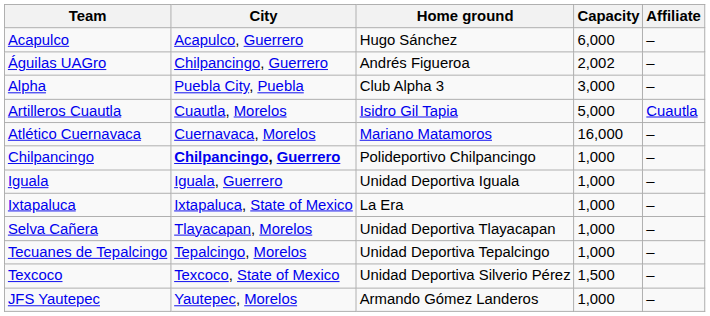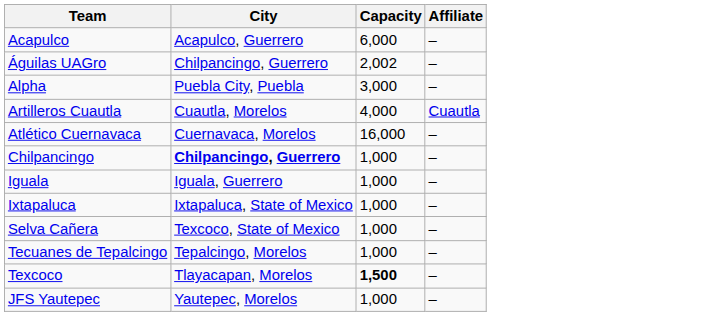- column: Home ground | Hugo Sánchez | Andrés Figueroa | Club Alpha 3 | Isidro Gil Tapia | Mariano Matamoros | Polideportivo Chilpancingo | Unidad Deportiva Iguala | La Era | Unidad Deportiva Tlayacapan | Unidad Deportiva Tepalcingo | Unidad Deportiva Silverio Pérez | Armando Gómez Landeros
Artilleros Cuautla | Capacity: 5,000 -> 4,000
Selva Cañera | City: Tlayacapan, Morelos -> Texcoco, State of Mexico
Texcoco | City: Texcoco, State of Mexico -> Tlayacapan, Morelos
Texcoco | Capacity: normal -> bold
